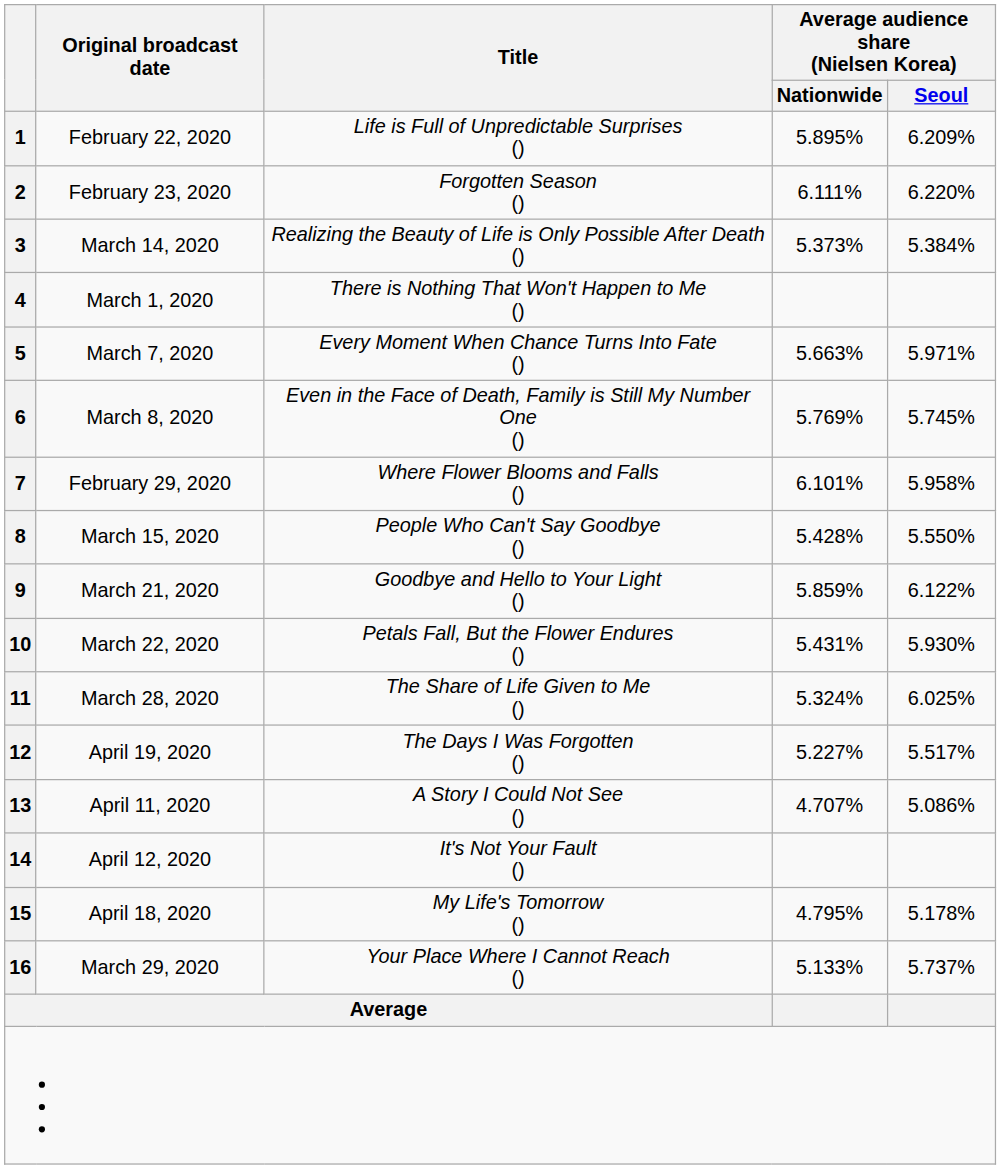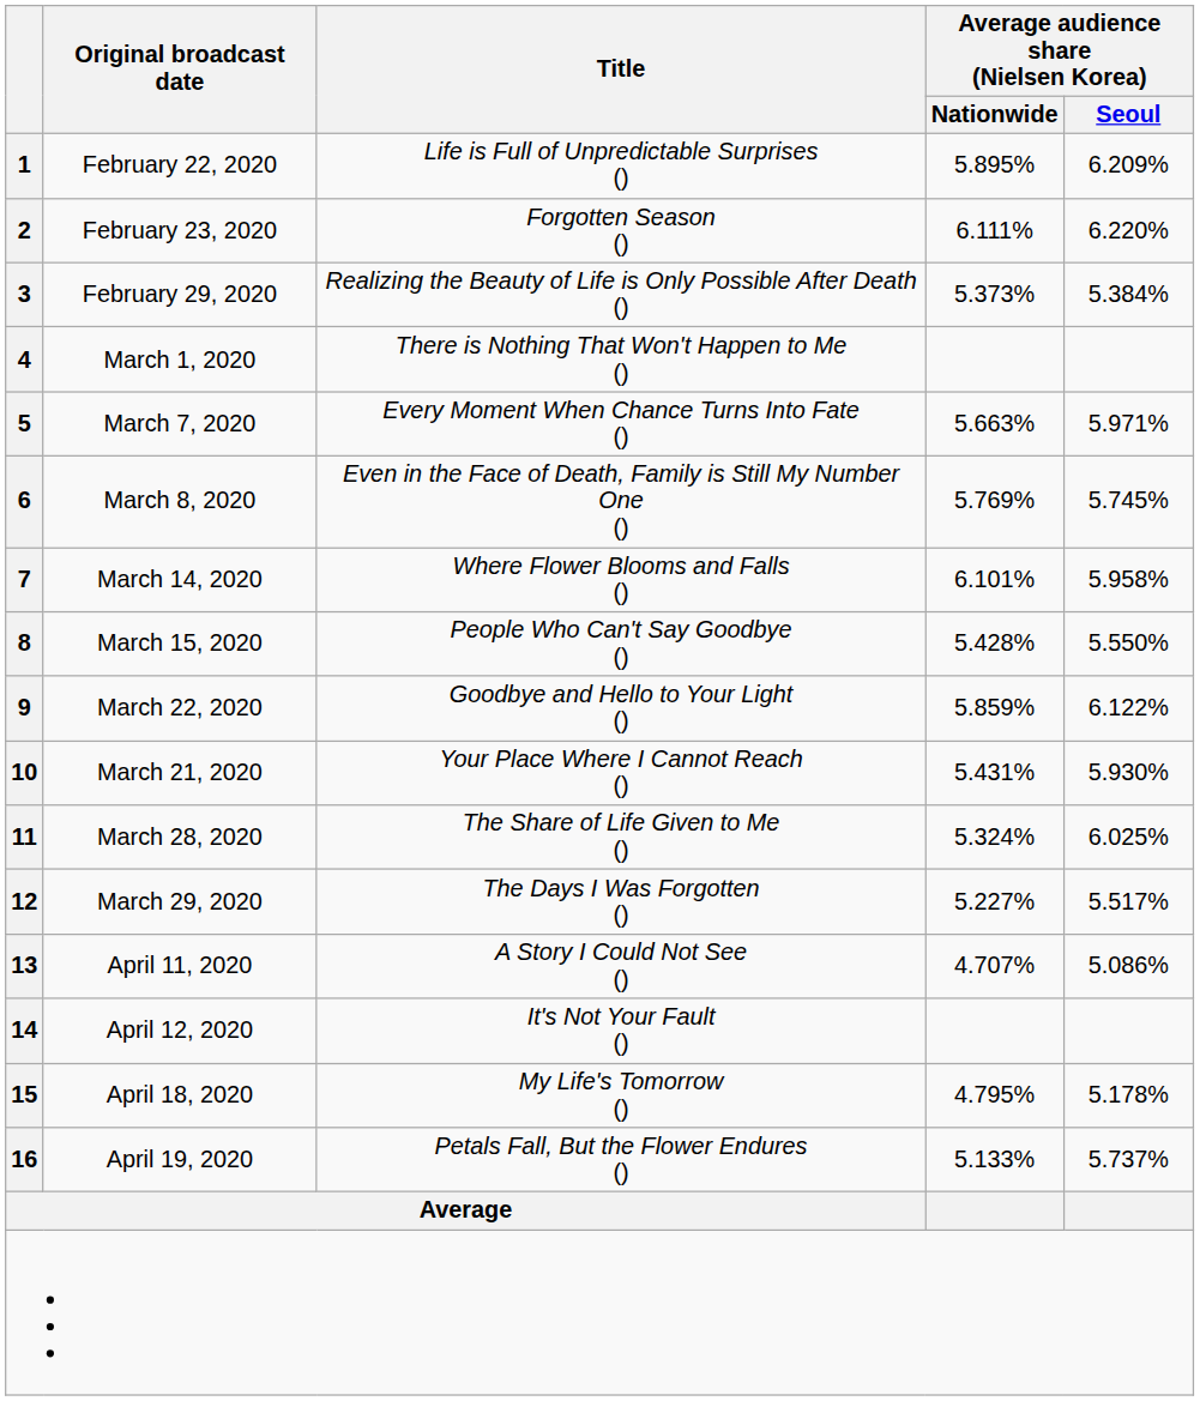3 | Original broadcast date: March 14, 2020 -> February 29, 2020
7 | Original broadcast date: February 29, 2020 -> March 14, 2020
9 | Original broadcast date: March 21, 2020 -> March 22, 2020
10 | Original broadcast date: March 22, 2020 -> March 21, 2020
10 | Title: Petals Fall, But the Flower Endures () -> Your Place Where I Cannot Reach ()
12 | Original broadcast date: April 19, 2020 -> March 29, 2020
16 | Original broadcast date: March 29, 2020 -> April 19, 2020
16 | Title: Your Place Where I Cannot Reach () -> Petals Fall, But the Flower Endures ()
